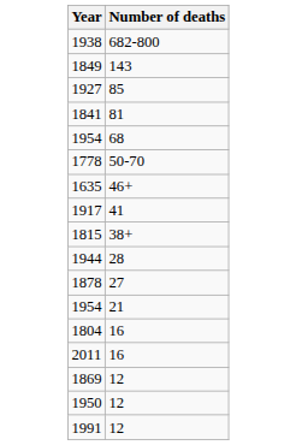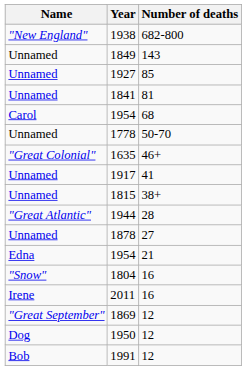+ column: Name | "New England" | Unnamed | Unnamed | Unnamed | Carol | Unnamed | "Great Colonial" | Unnamed | Unnamed | "Great Atlantic" | Unnamed | Edna | "Snow" | Irene | "Great September" | Dog | Bob
